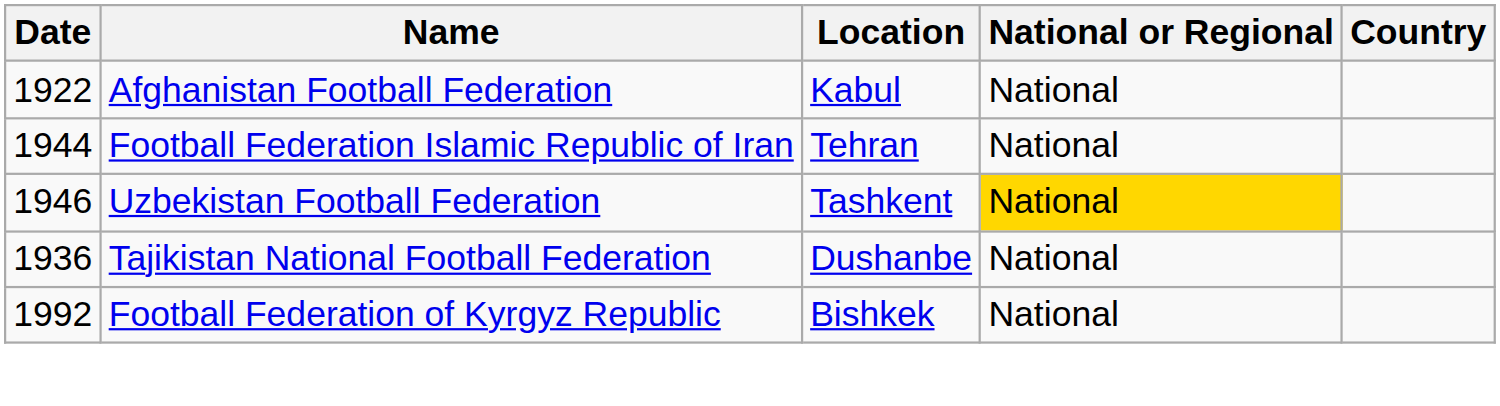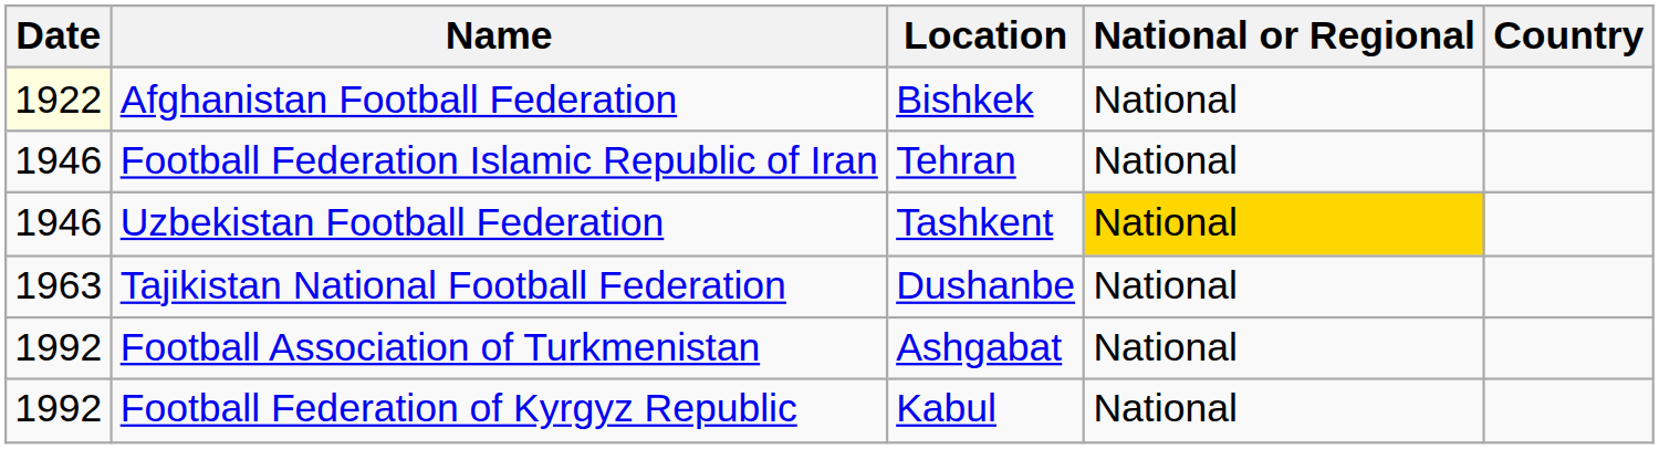Afghanistan Football Federation | Date: no background -> lightyellow background
Afghanistan Football Federation | Location: Kabul -> Bishkek
Football Federation Islamic Republic of Iran | Date: 1944 -> 1946
Tajikistan National Football Federation | Date: 1936 -> 1963
+ row: 1992 | Football Association of Turkmenistan | Ashgabat | National
Football Federation of Kyrgyz Republic | Location: Bishkek -> Kabul
